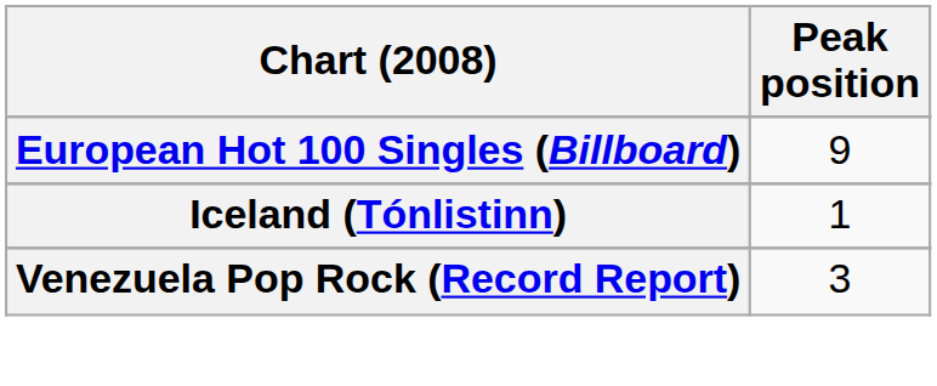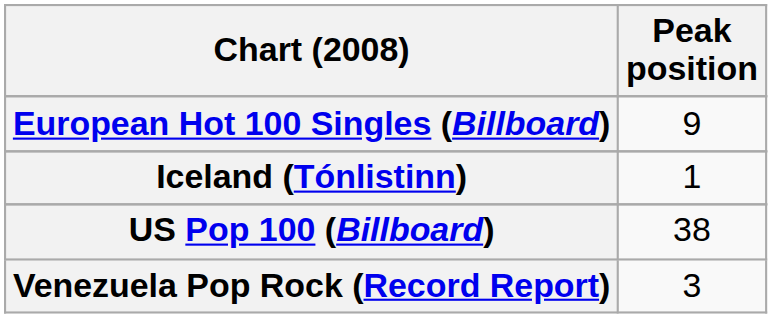+ row: US Pop 100 (Billboard) | 38
